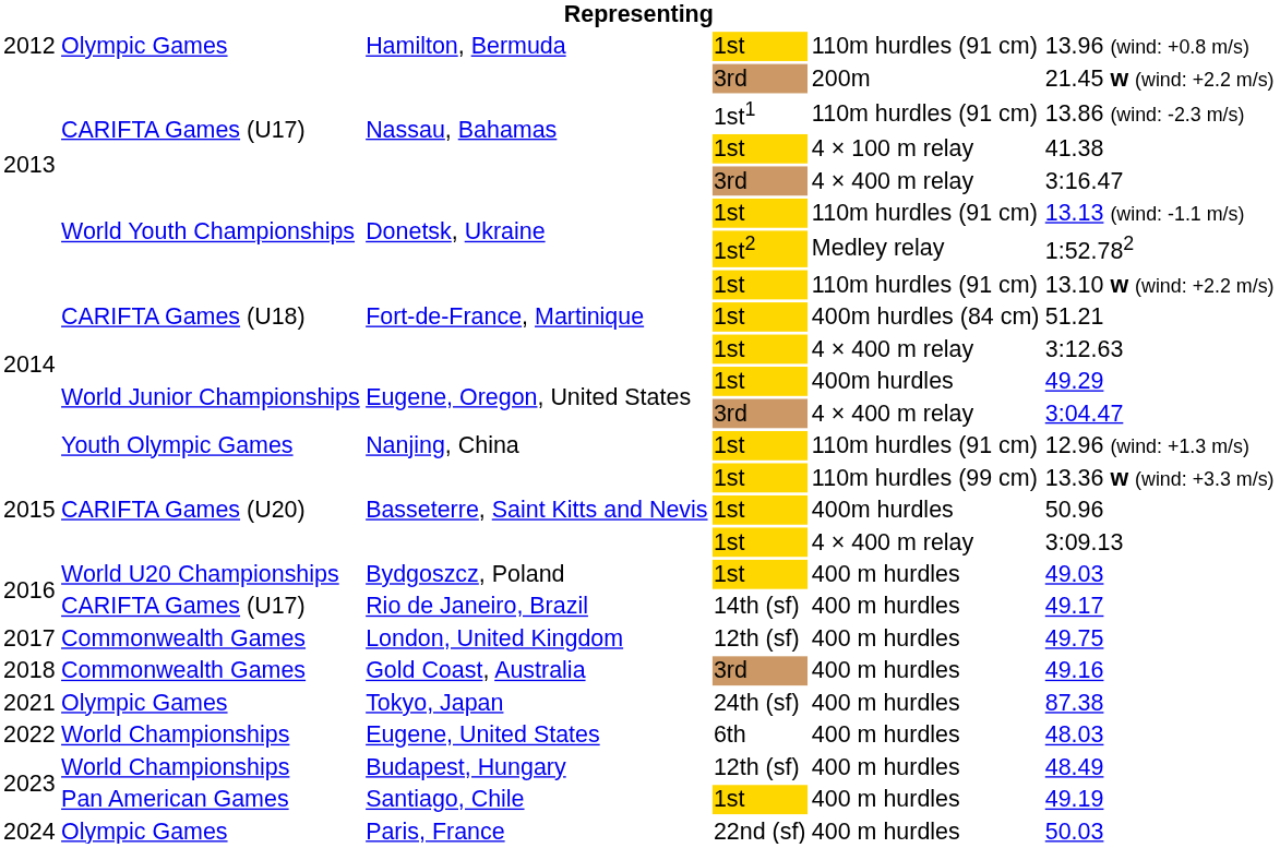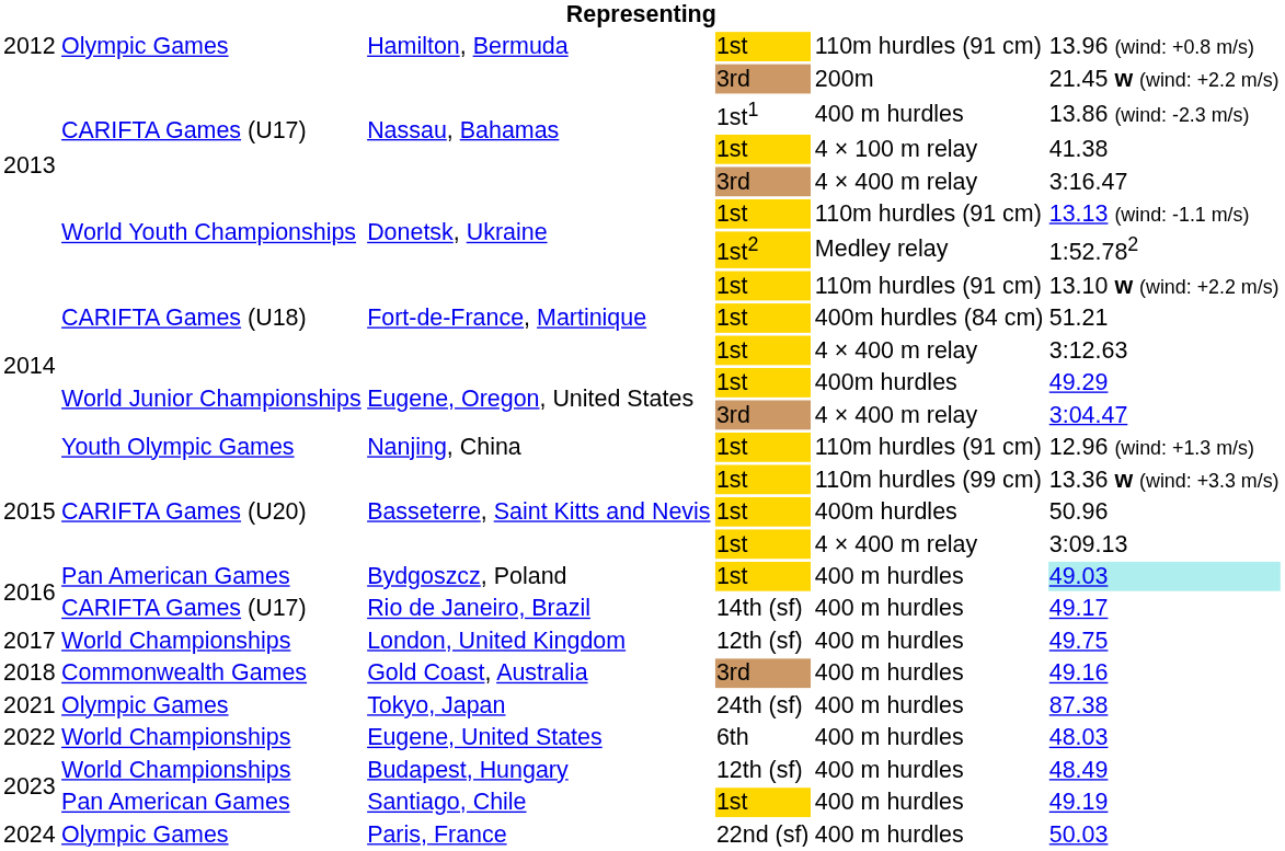Nassau, Bahamas / 1st1 | column 5: 110m hurdles (91 cm) -> 400 m hurdles
Bydgoszcz, Poland | column 2: World U20 Championships -> Pan American Games
Bydgoszcz, Poland | column 6: no background -> paleturquoise background
London, United Kingdom | column 2: Commonwealth Games -> World Championships
